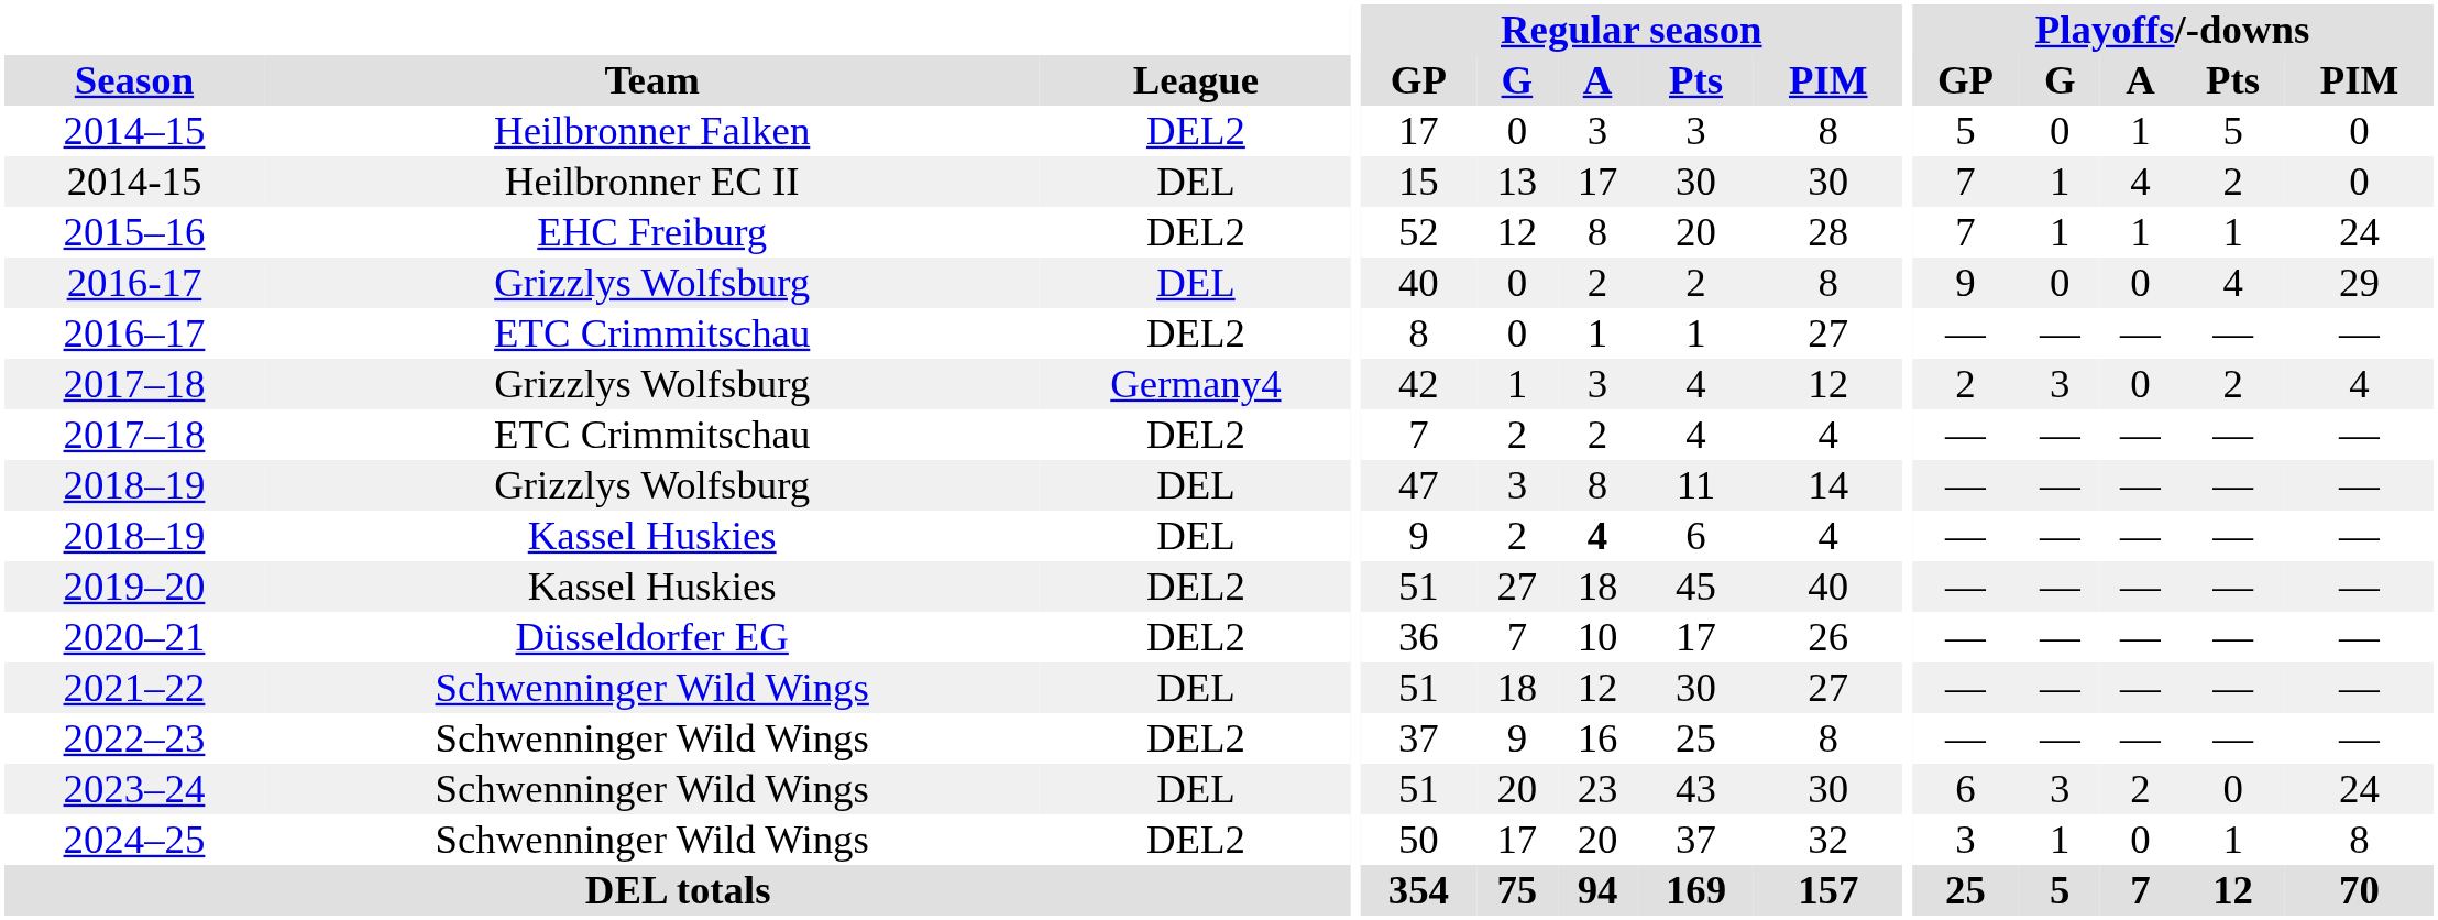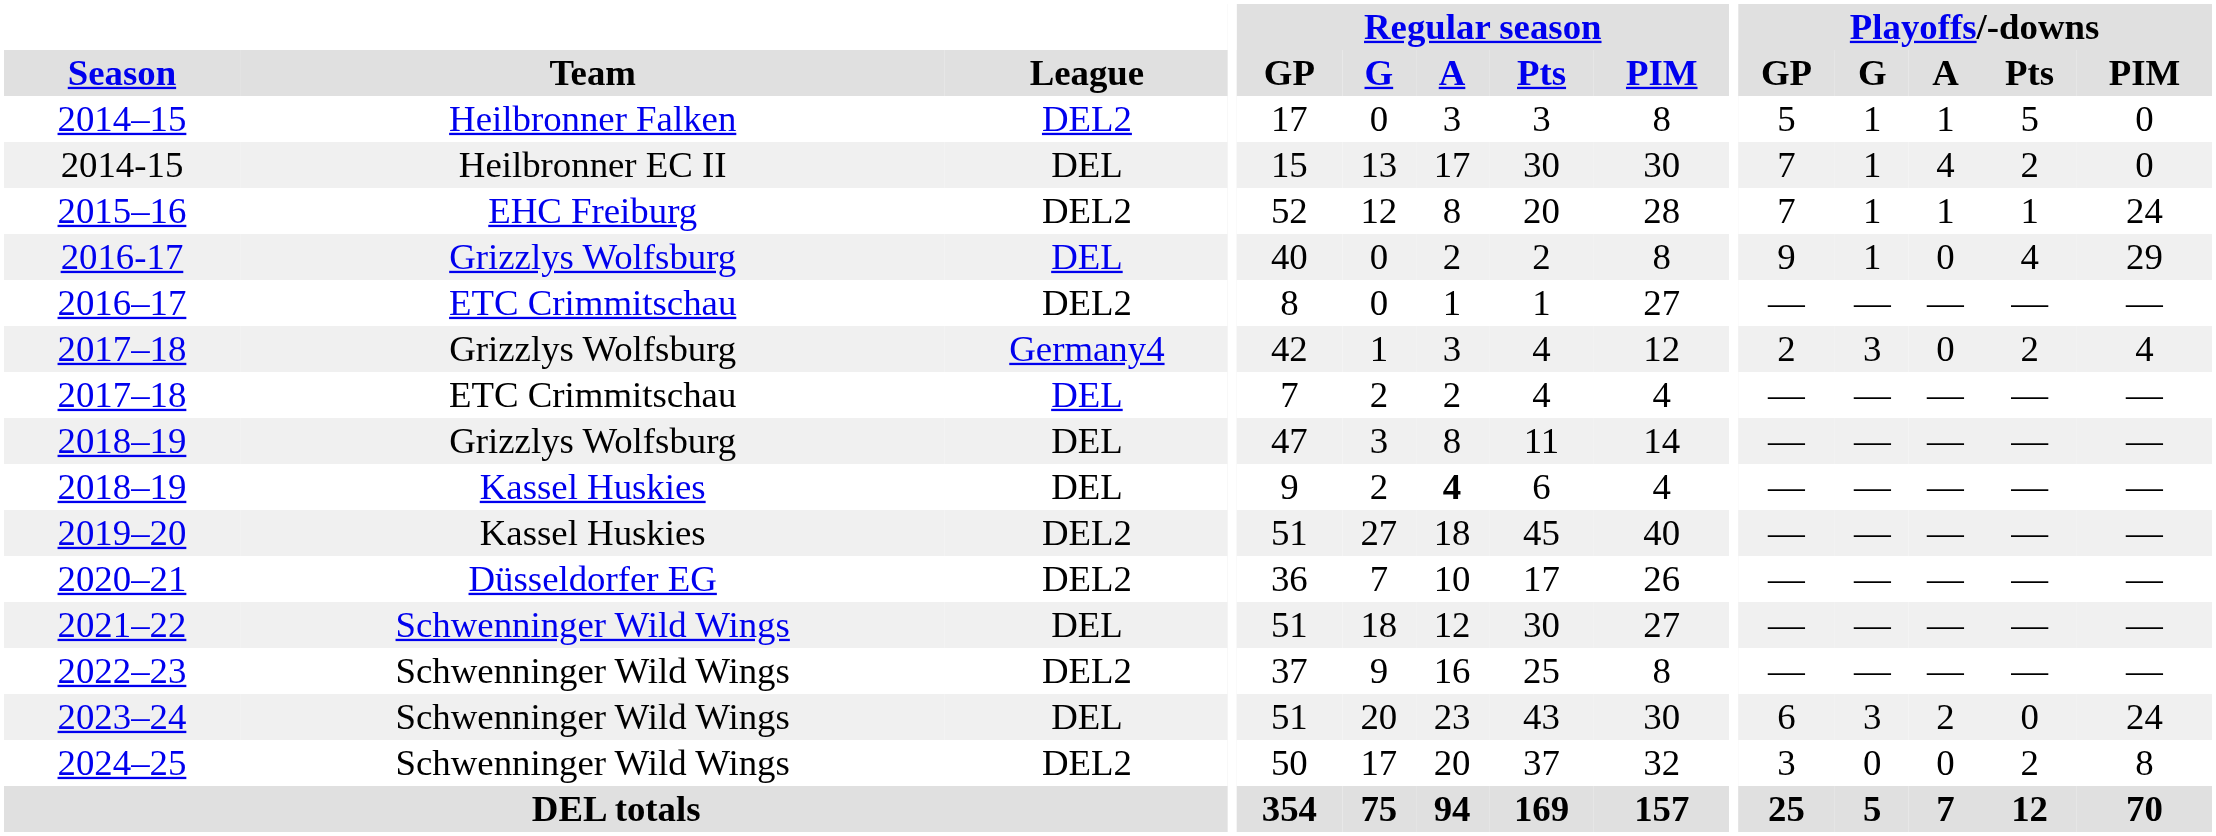2014–15 | Playoffs/-downs / G: 0 -> 1
2016-17 | Playoffs/-downs / G: 0 -> 1
2017–18 / ETC Crimmitschau | League: DEL2 -> DEL
2024–25 | Playoffs/-downs / G: 1 -> 0
2024–25 | Playoffs/-downs / Pts: 1 -> 2
